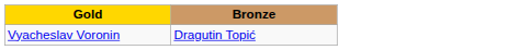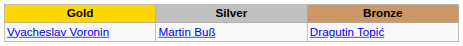+ column: Silver | Martin Buß
